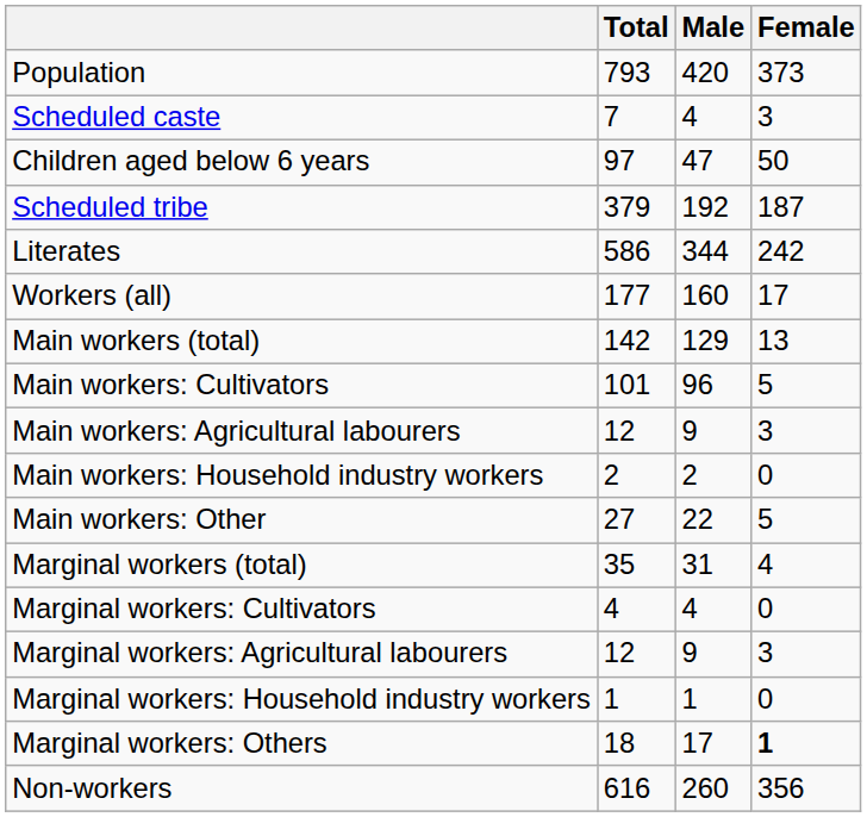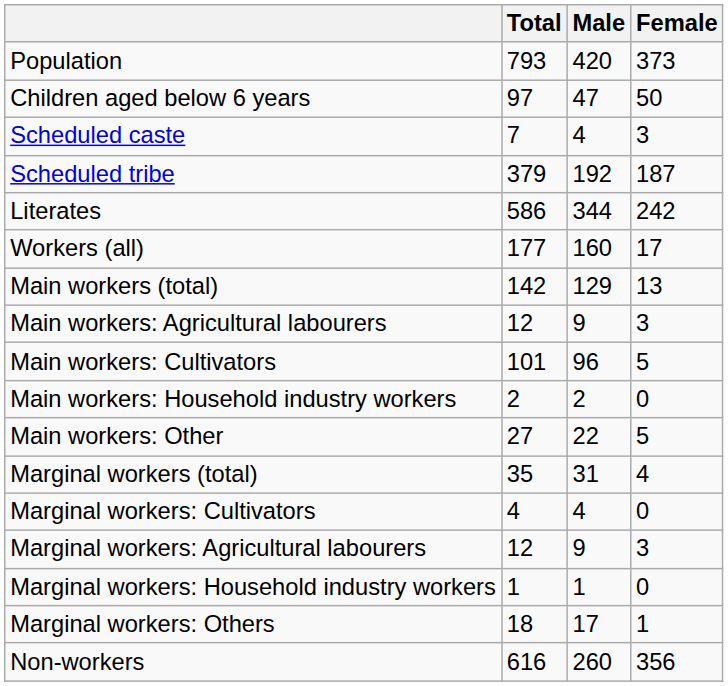rows swapped: Children aged below 6 years <-> Scheduled caste
rows swapped: Main workers: Cultivators <-> Main workers: Agricultural labourers
Marginal workers: Others | Female: bold -> normal
